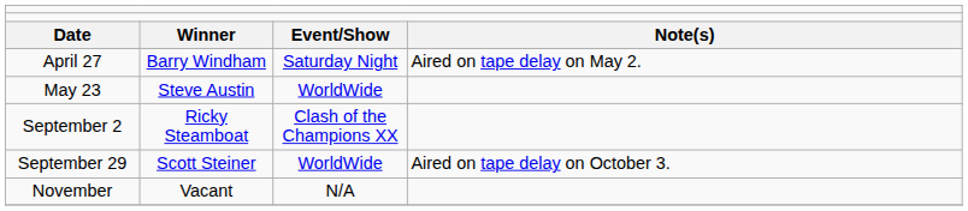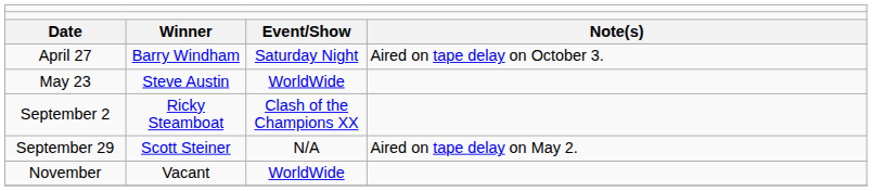April 27 | column 4: Aired on tape delay on May 2. -> Aired on tape delay on October 3.
September 29 | column 3: WorldWide -> N/A
September 29 | column 4: Aired on tape delay on October 3. -> Aired on tape delay on May 2.
November | column 3: N/A -> WorldWide
